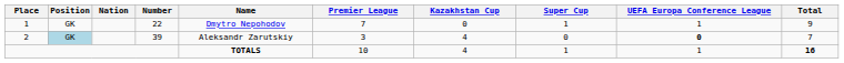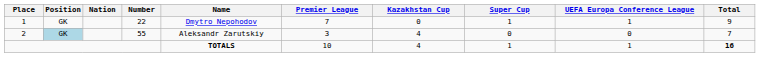2 | Number: 39 -> 55
2 | UEFA Europa Conference League: bold -> normal
